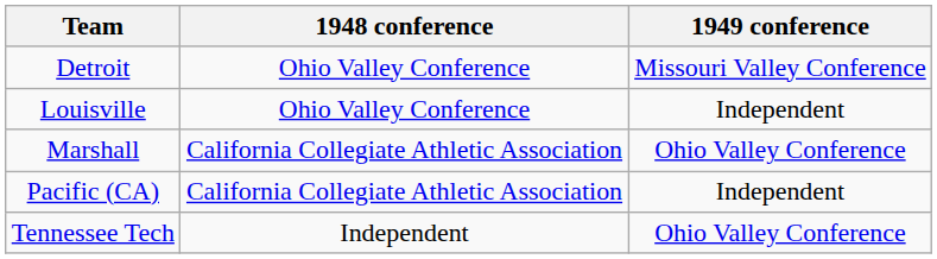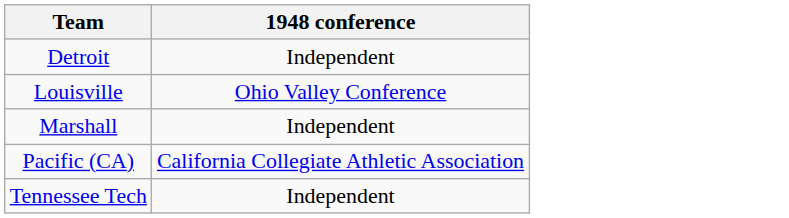- column: 1949 conference | Missouri Valley Conference | Independent | Ohio Valley Conference | Independent | Ohio Valley Conference
Detroit | 1948 conference: Ohio Valley Conference -> Independent
Marshall | 1948 conference: California Collegiate Athletic Association -> Independent
